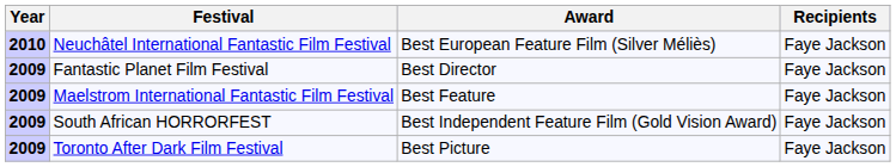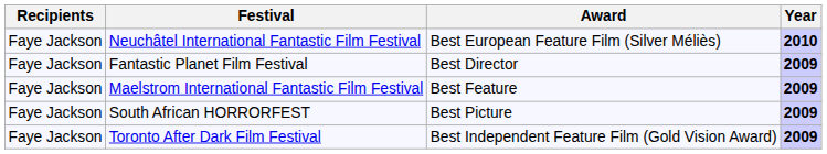columns swapped: Year <-> Recipients
South African HORRORFEST | Award: Best Independent Feature Film (Gold Vision Award) -> Best Picture
Toronto After Dark Film Festival | Award: Best Picture -> Best Independent Feature Film (Gold Vision Award)
